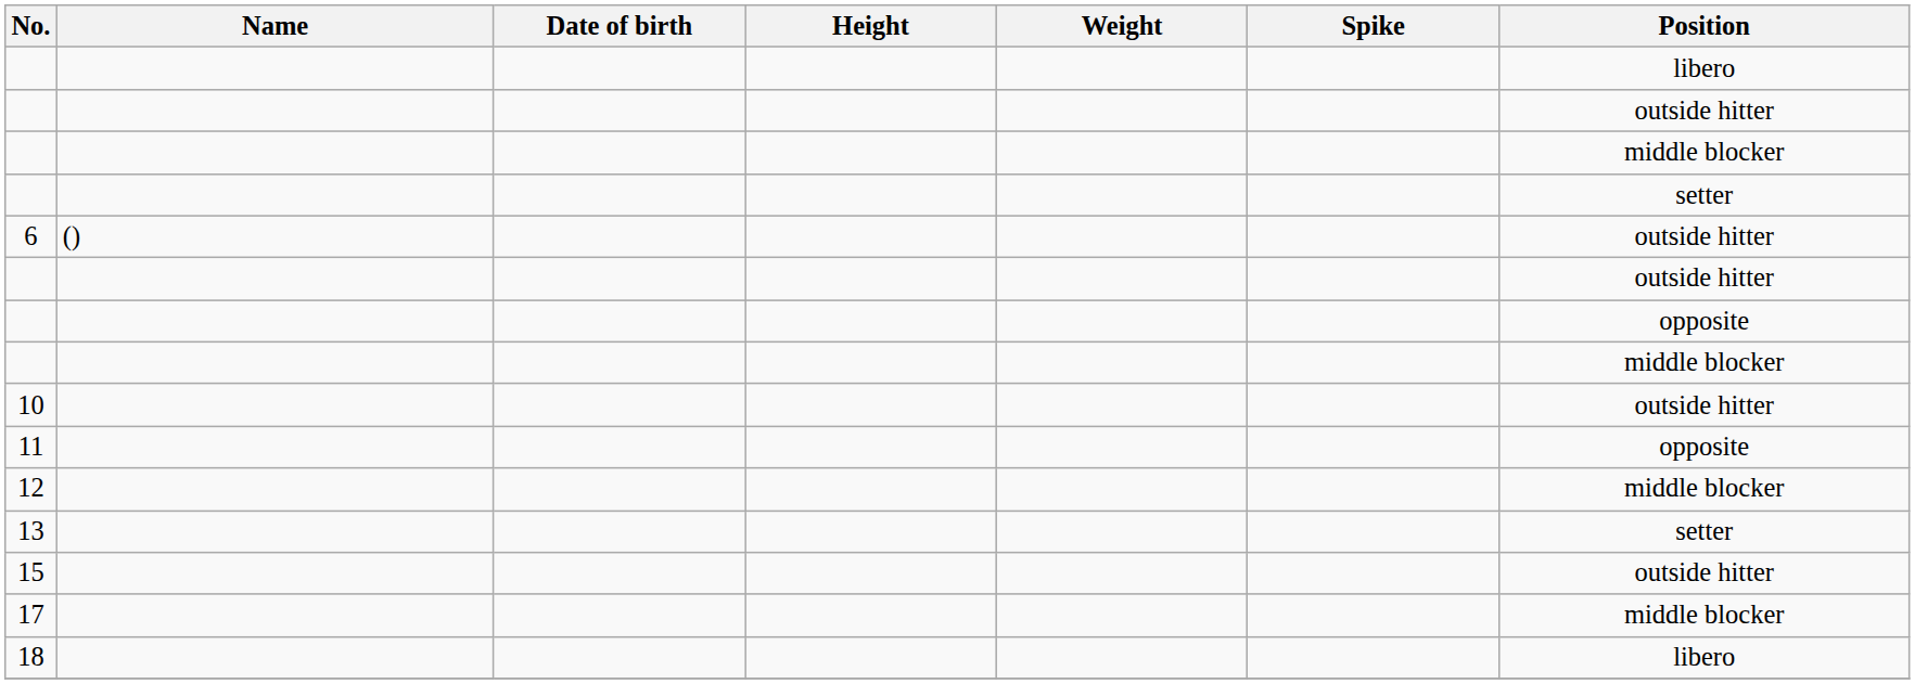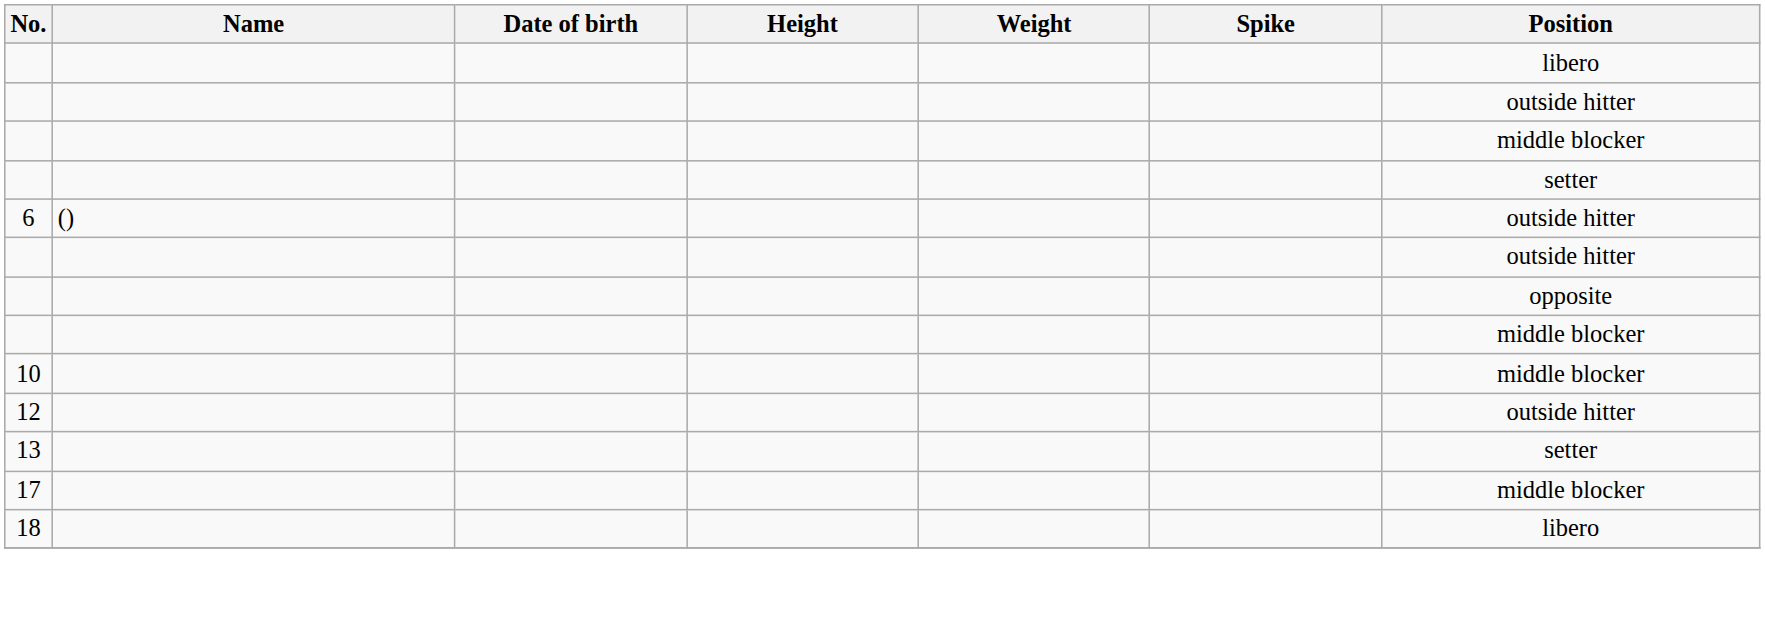10 | Position: outside hitter -> middle blocker
- row: 11 | opposite
12 | Position: middle blocker -> outside hitter
- row: 15 | outside hitter
